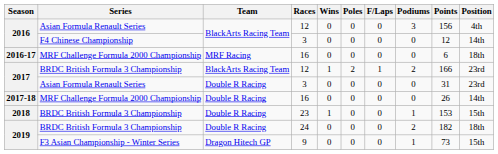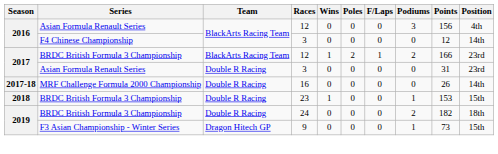- row: 2016-17 | MRF Challenge Formula 2000 Championship | MRF Racing | 16 | 0 | 0 | 0 | 0 | 6 | 18th
